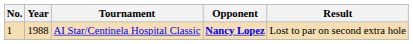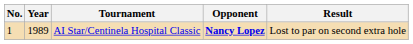AI Star/Centinela Hospital Classic | Year: 1988 -> 1989
